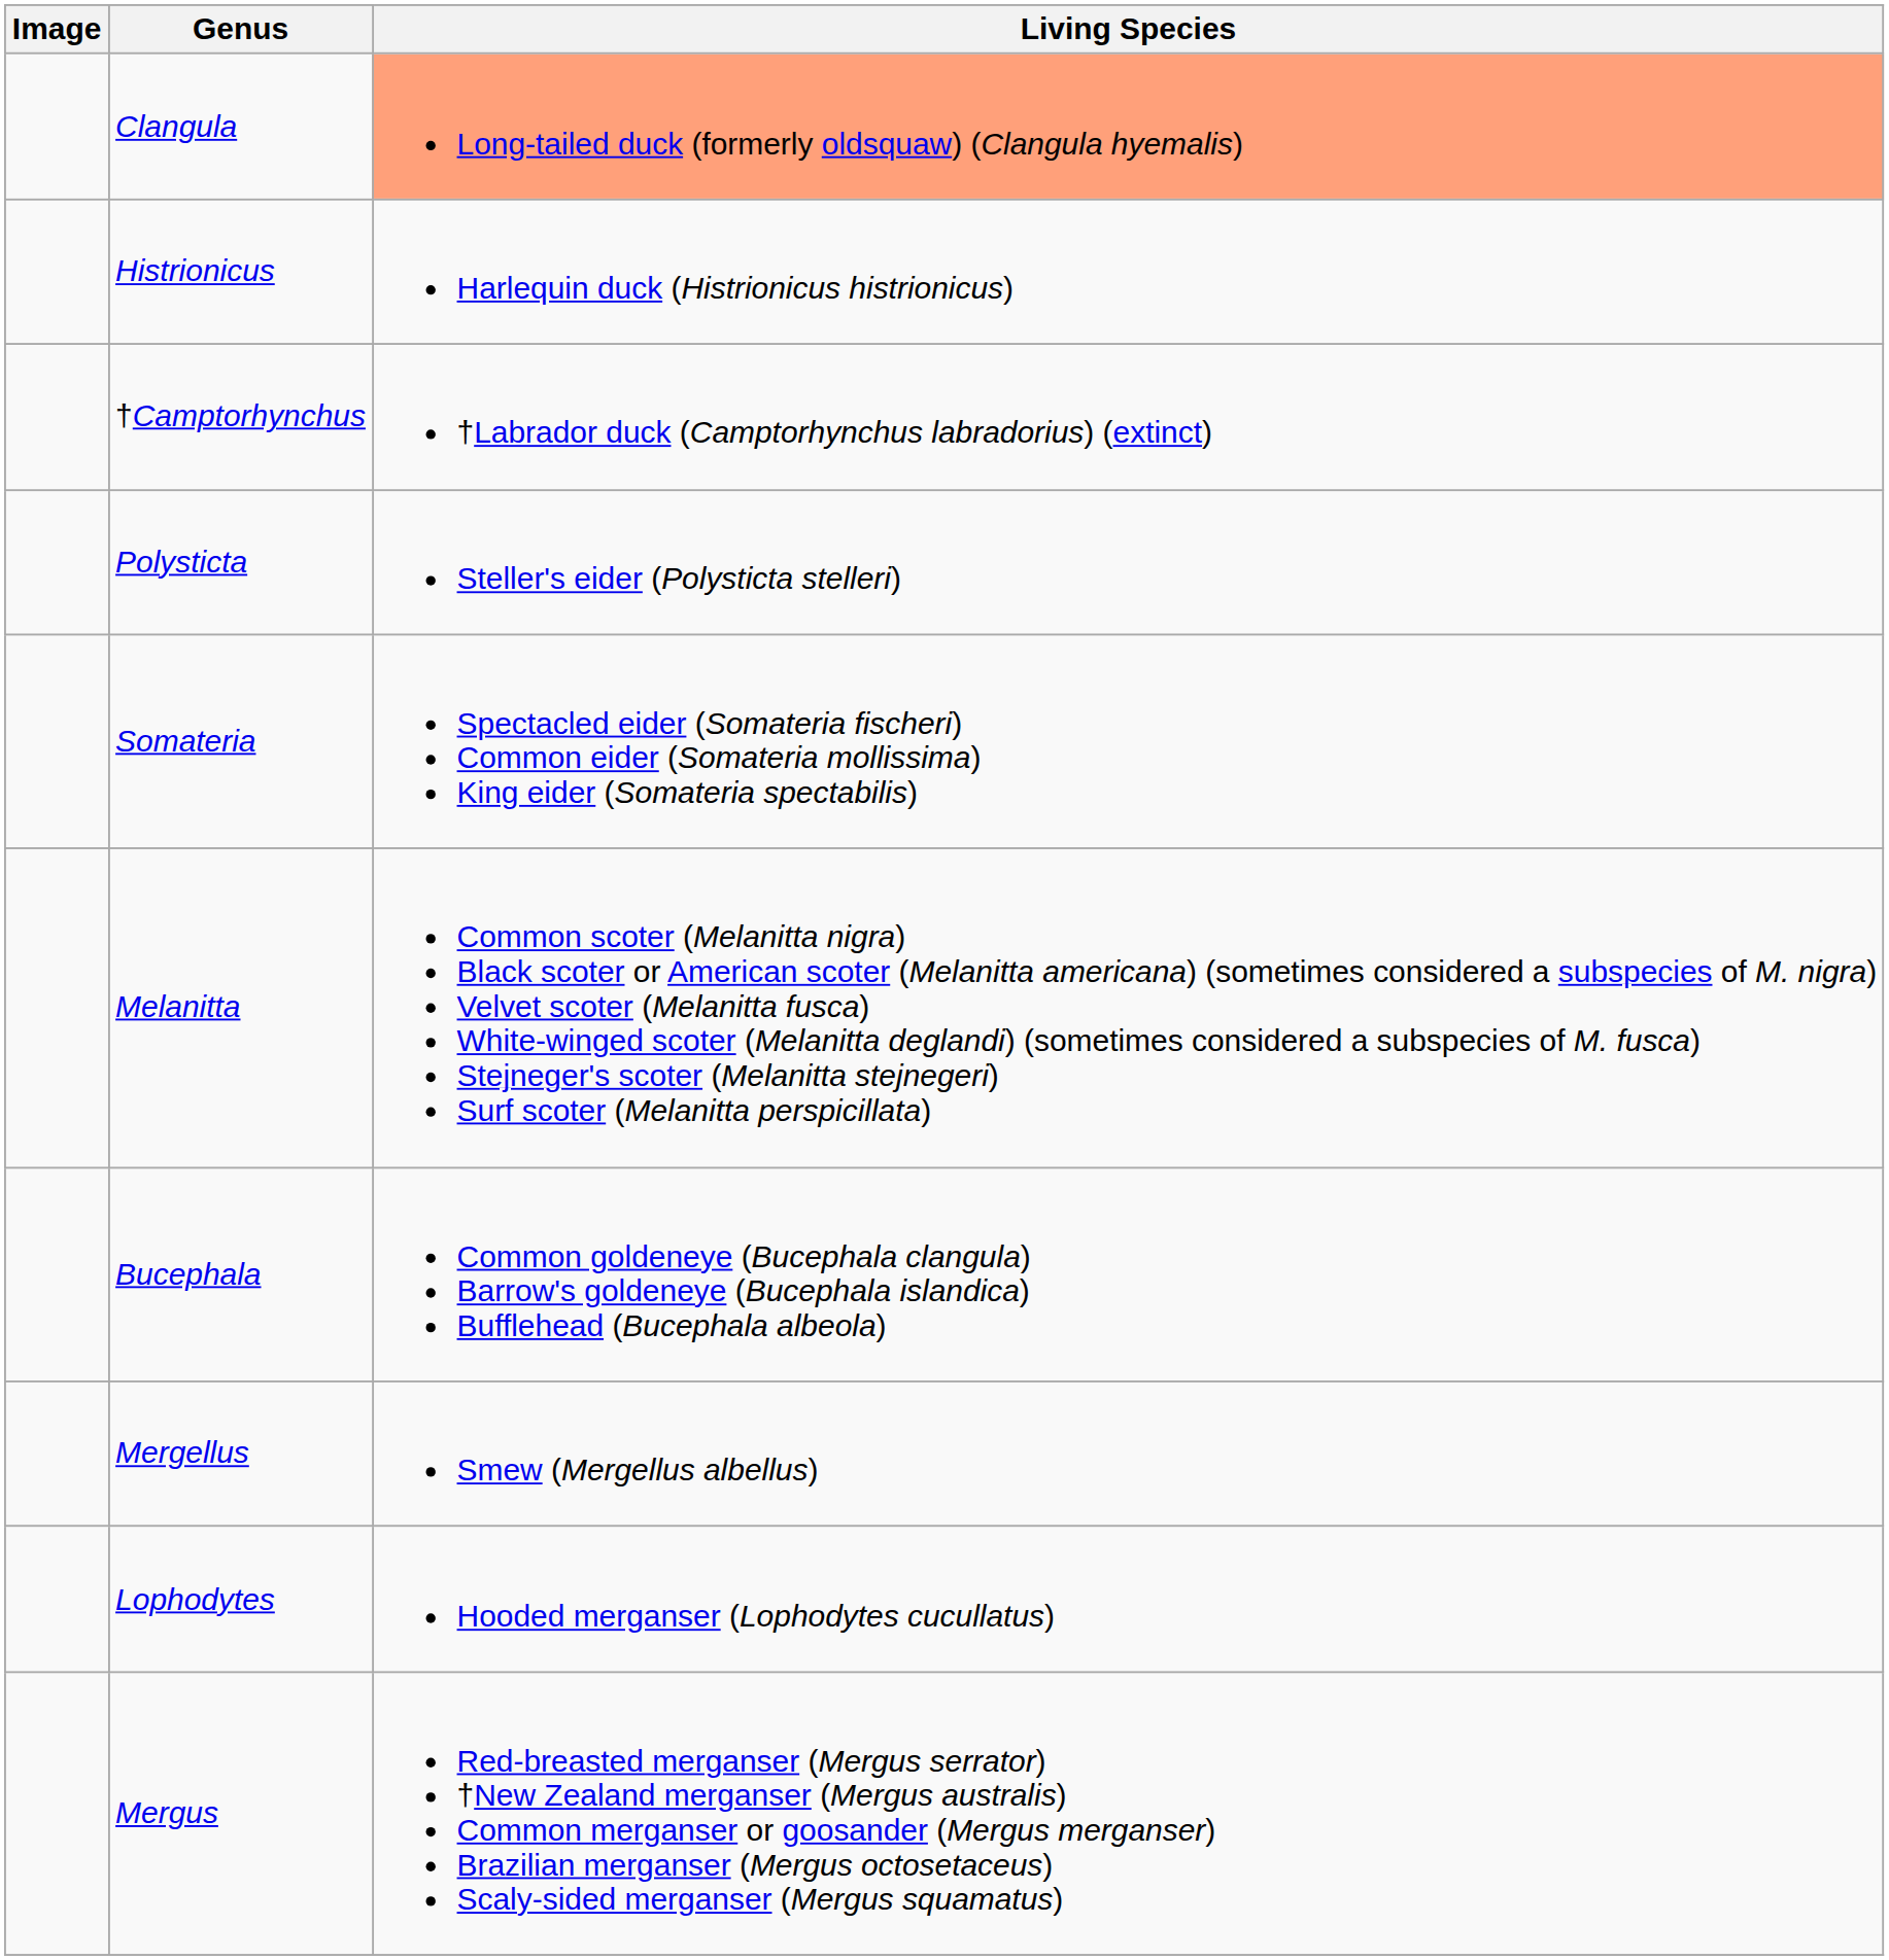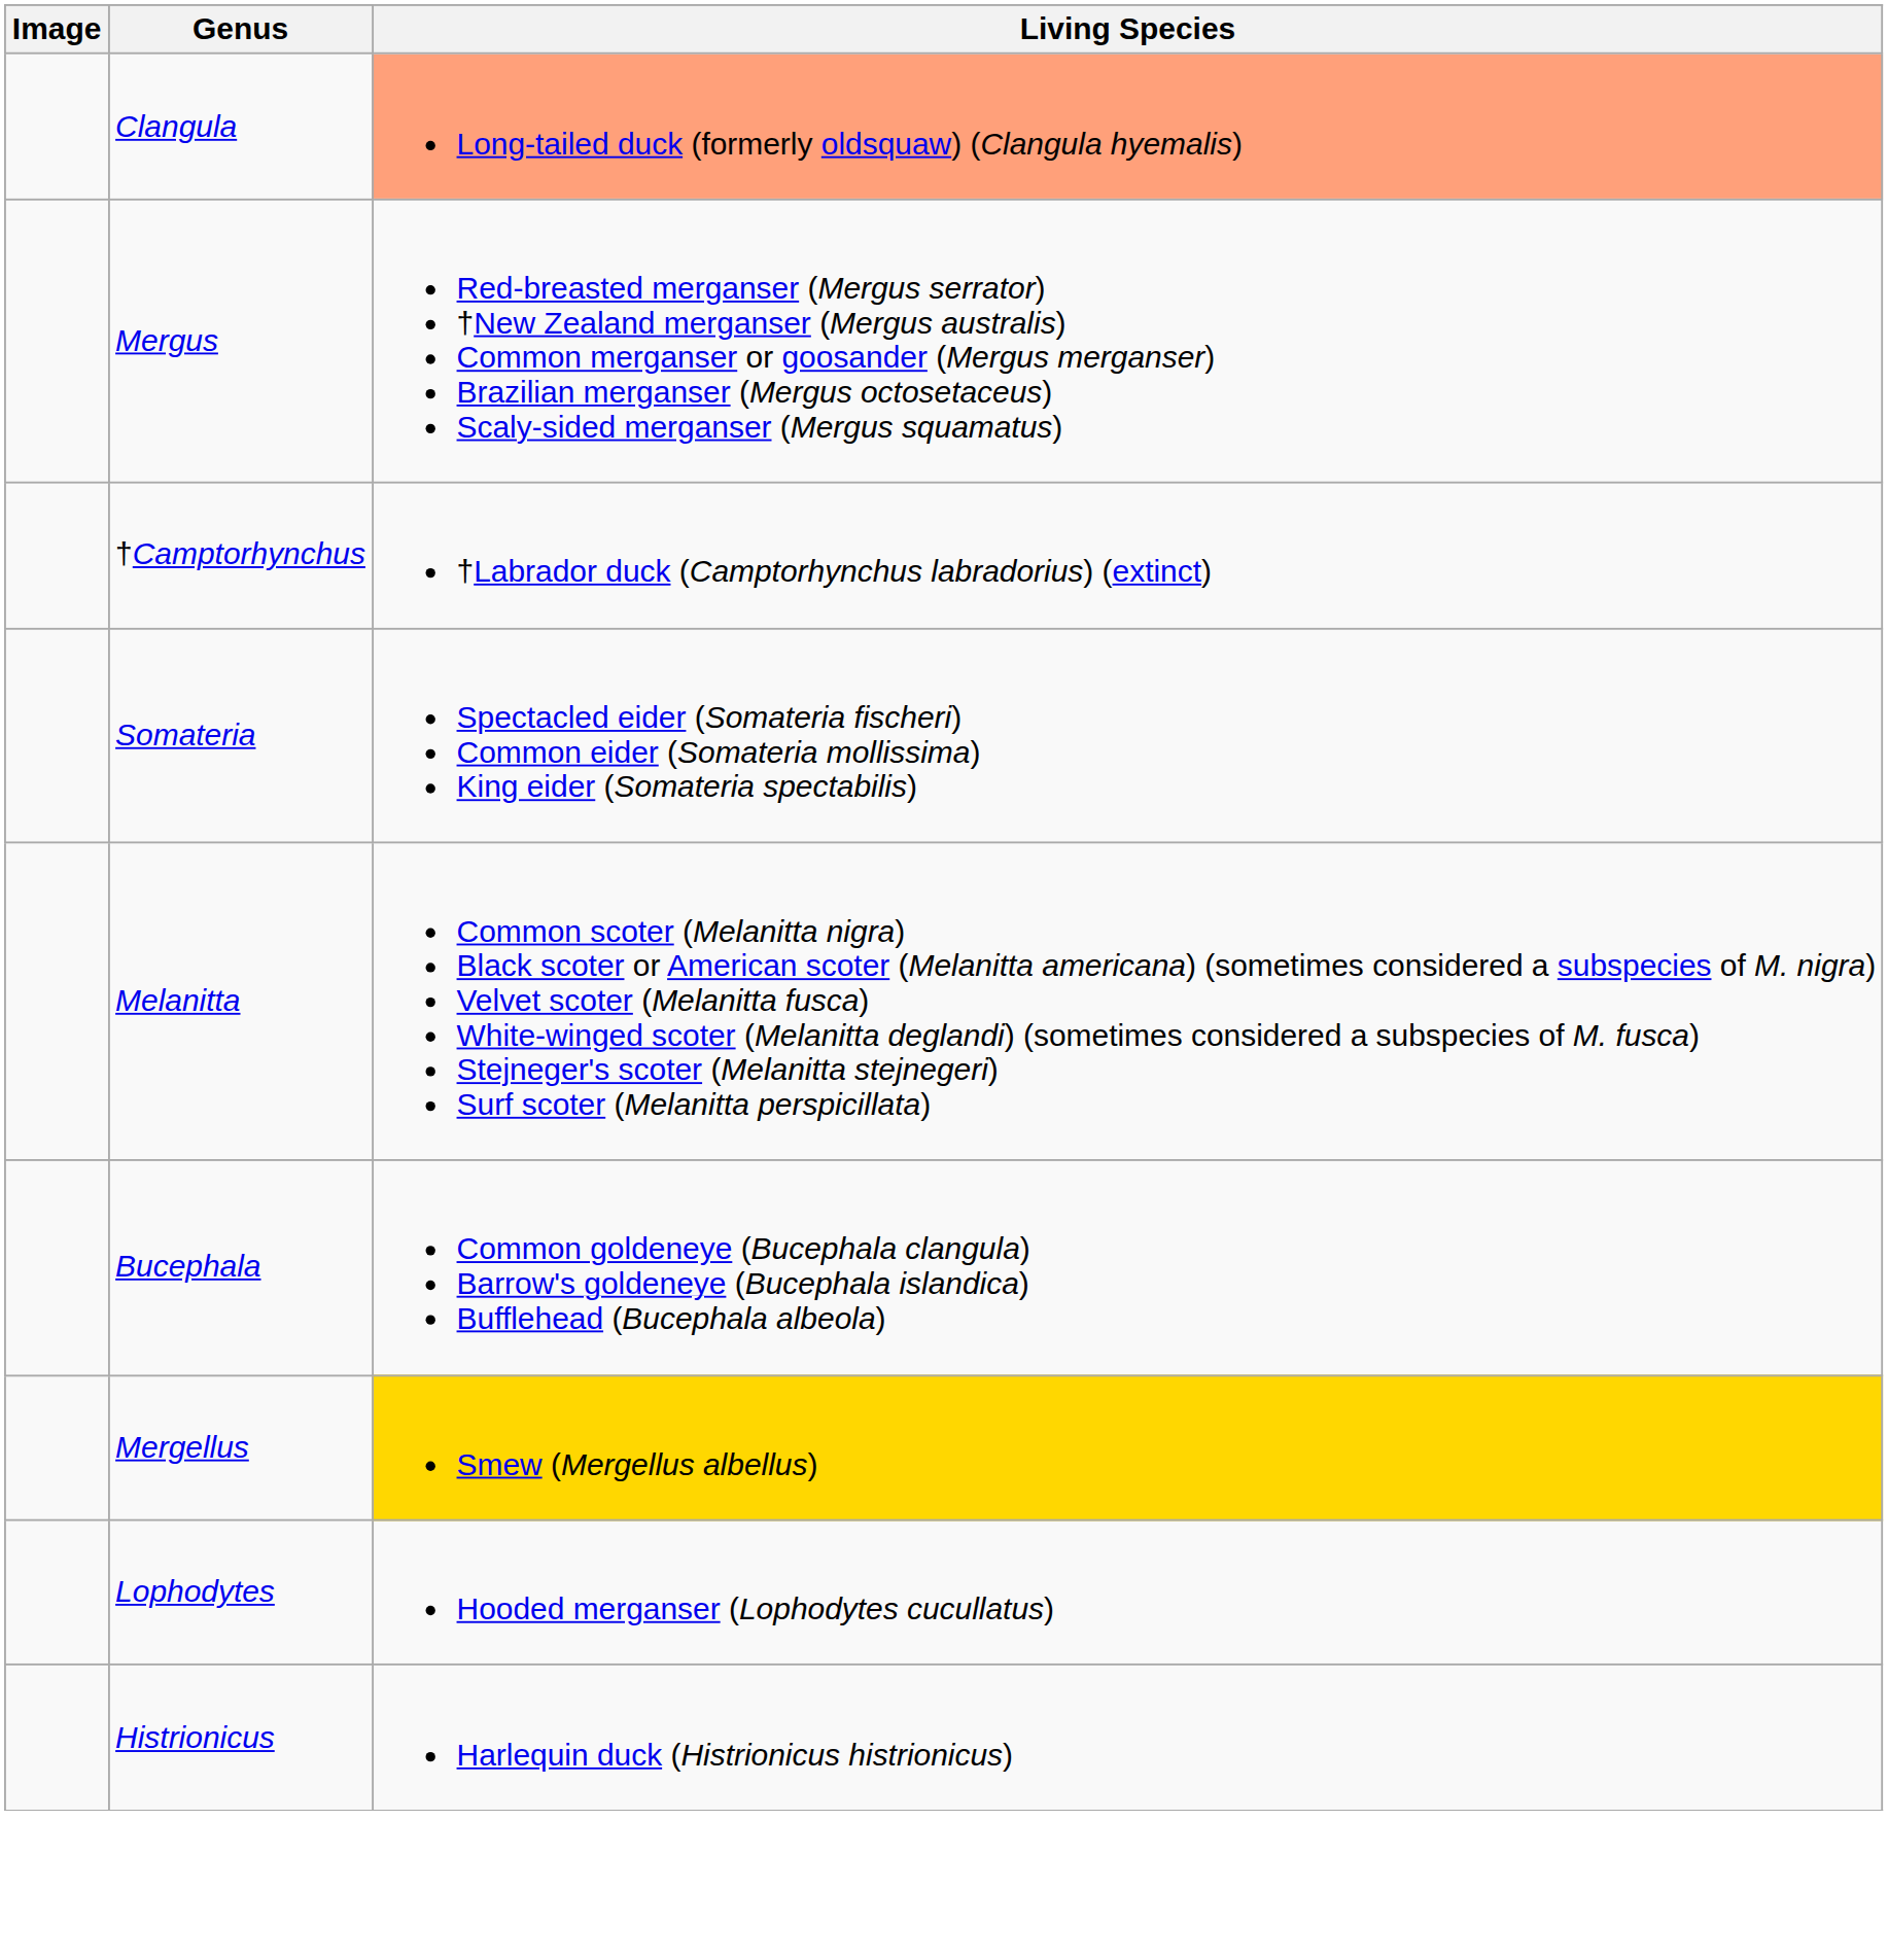rows swapped: Histrionicus <-> Mergus
- row: Polysticta | Steller's eider (Polysticta stelleri)
Mergellus | Living Species: no background -> gold background
